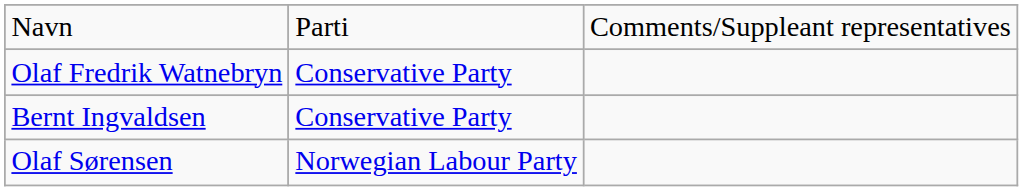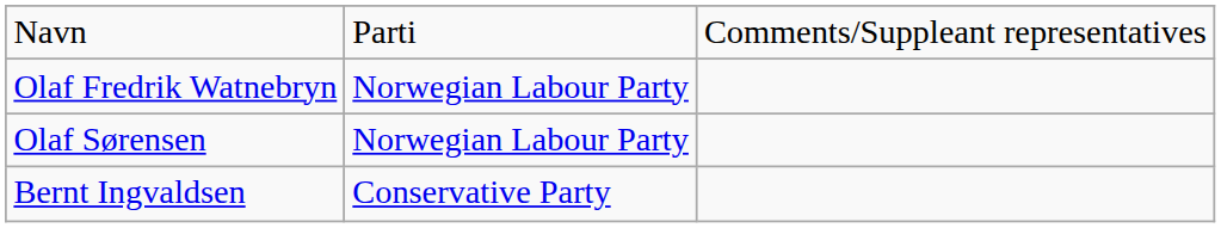Olaf Fredrik Watnebryn | column 2: Conservative Party -> Norwegian Labour Party
rows swapped: Bernt Ingvaldsen <-> Olaf Sørensen
